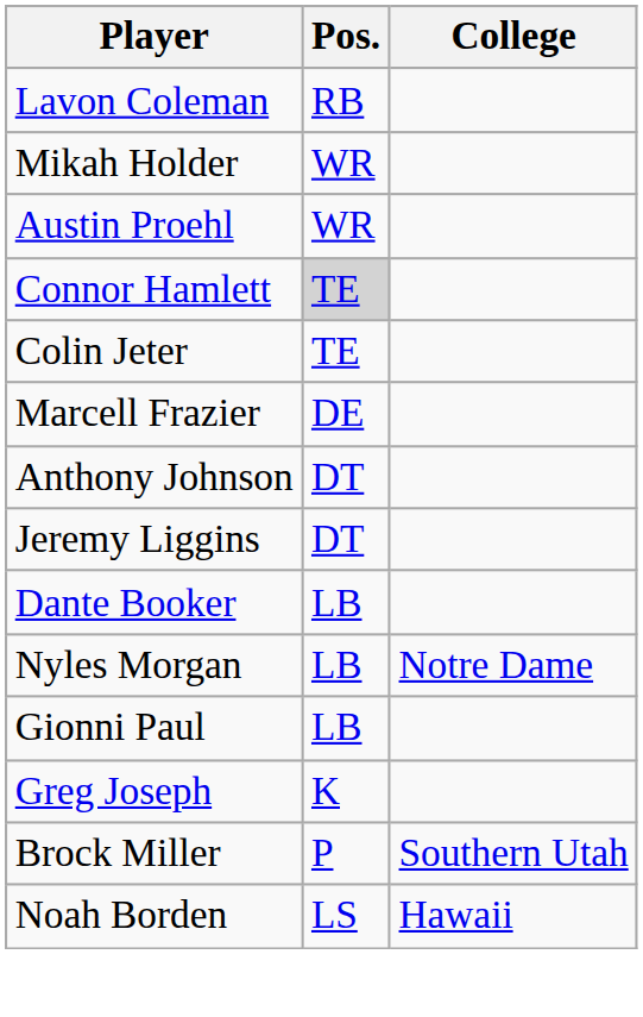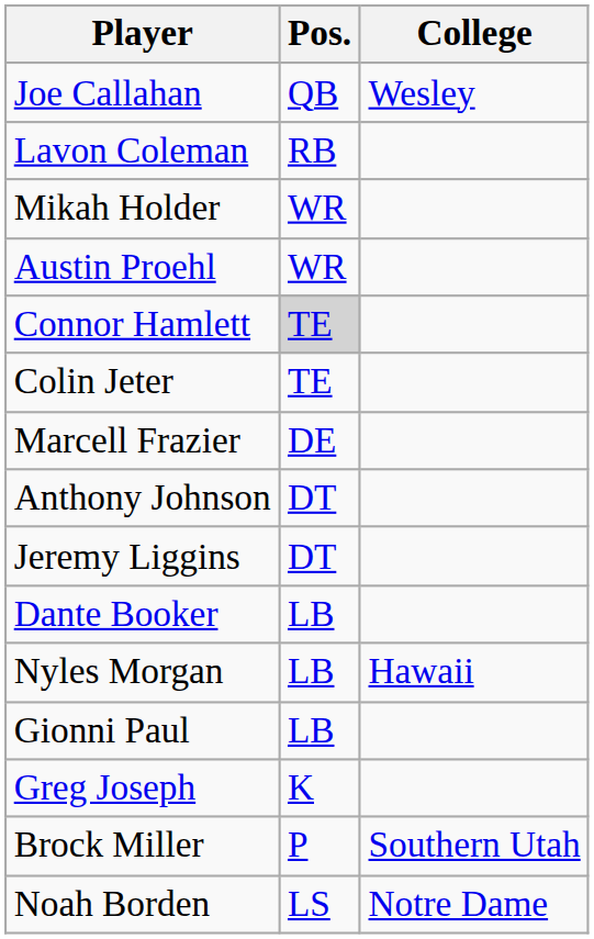+ row: Joe Callahan | QB | Wesley
Nyles Morgan | College: Notre Dame -> Hawaii
Noah Borden | College: Hawaii -> Notre Dame
